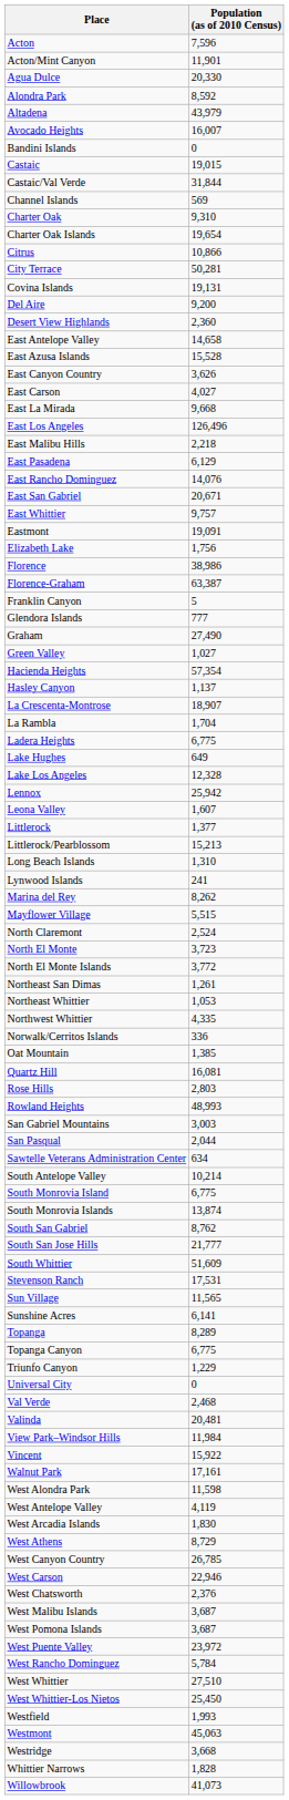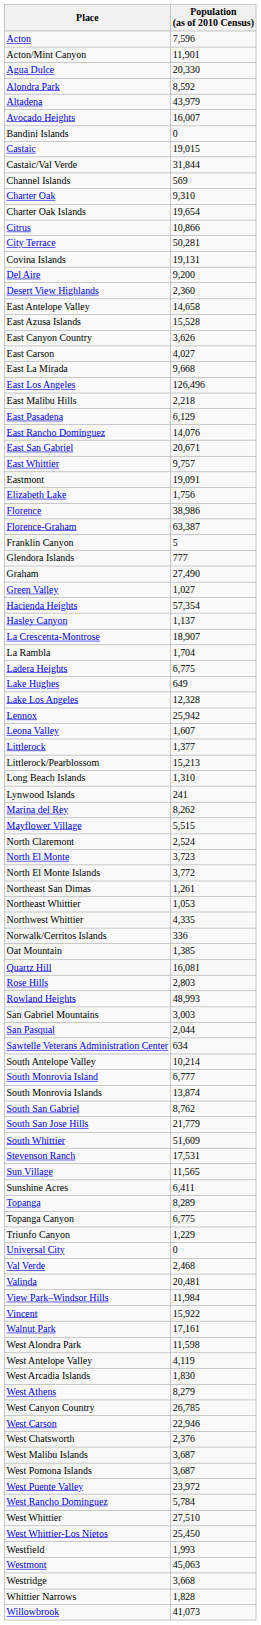South Monrovia Island | Population (as of 2010 Census): 6,775 -> 6,777
South San Jose Hills | Population (as of 2010 Census): 21,777 -> 21,779
Sunshine Acres | Population (as of 2010 Census): 6,141 -> 6,411
West Athens | Population (as of 2010 Census): 8,729 -> 8,279
